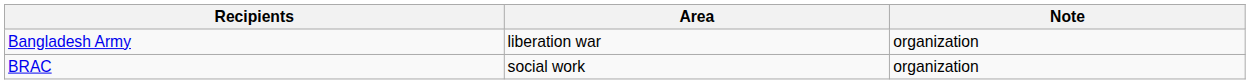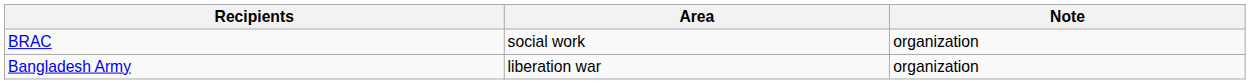rows swapped: Bangladesh Army <-> BRAC
